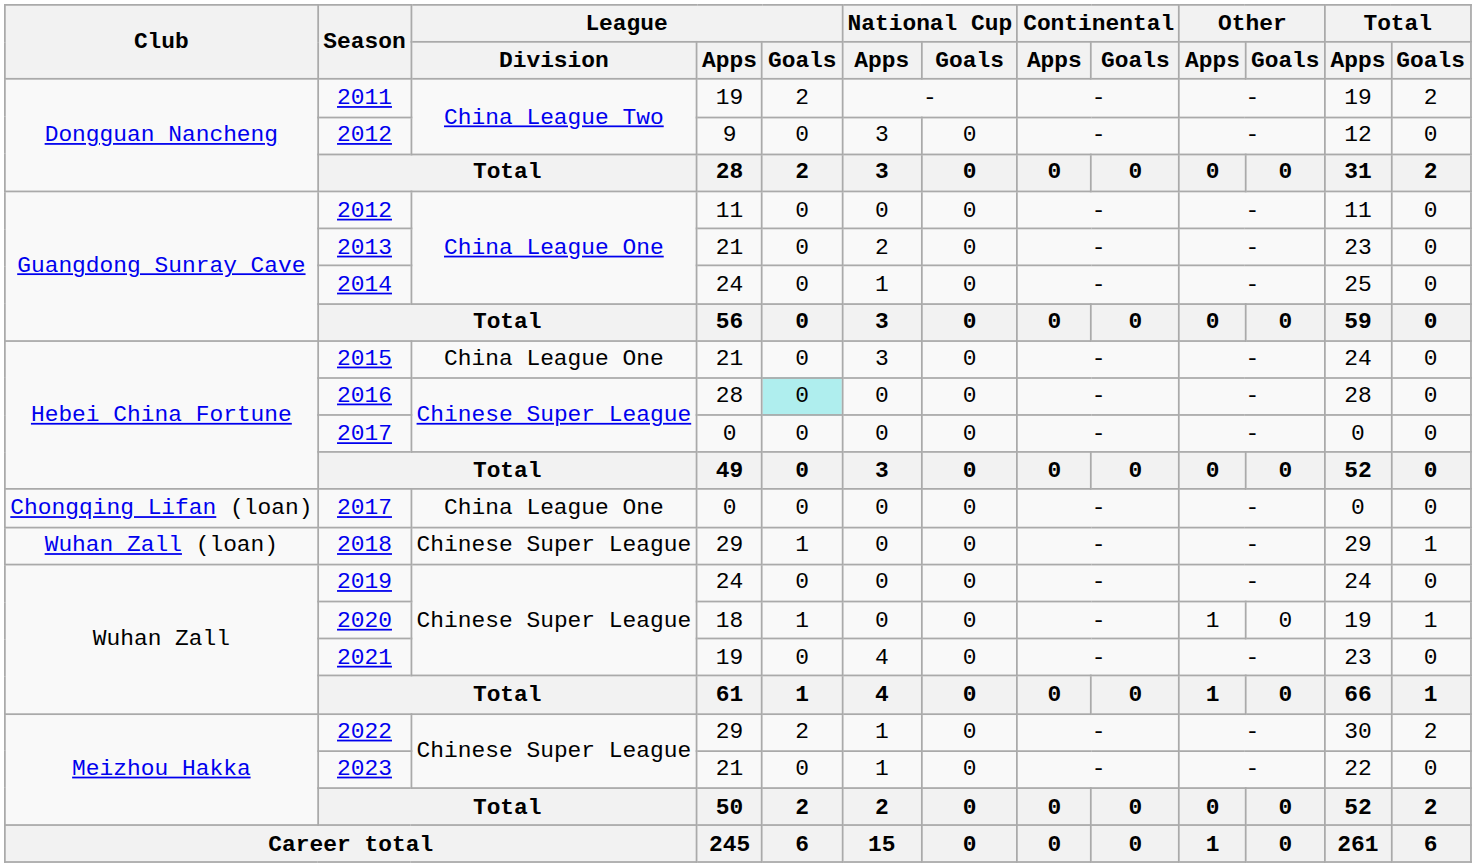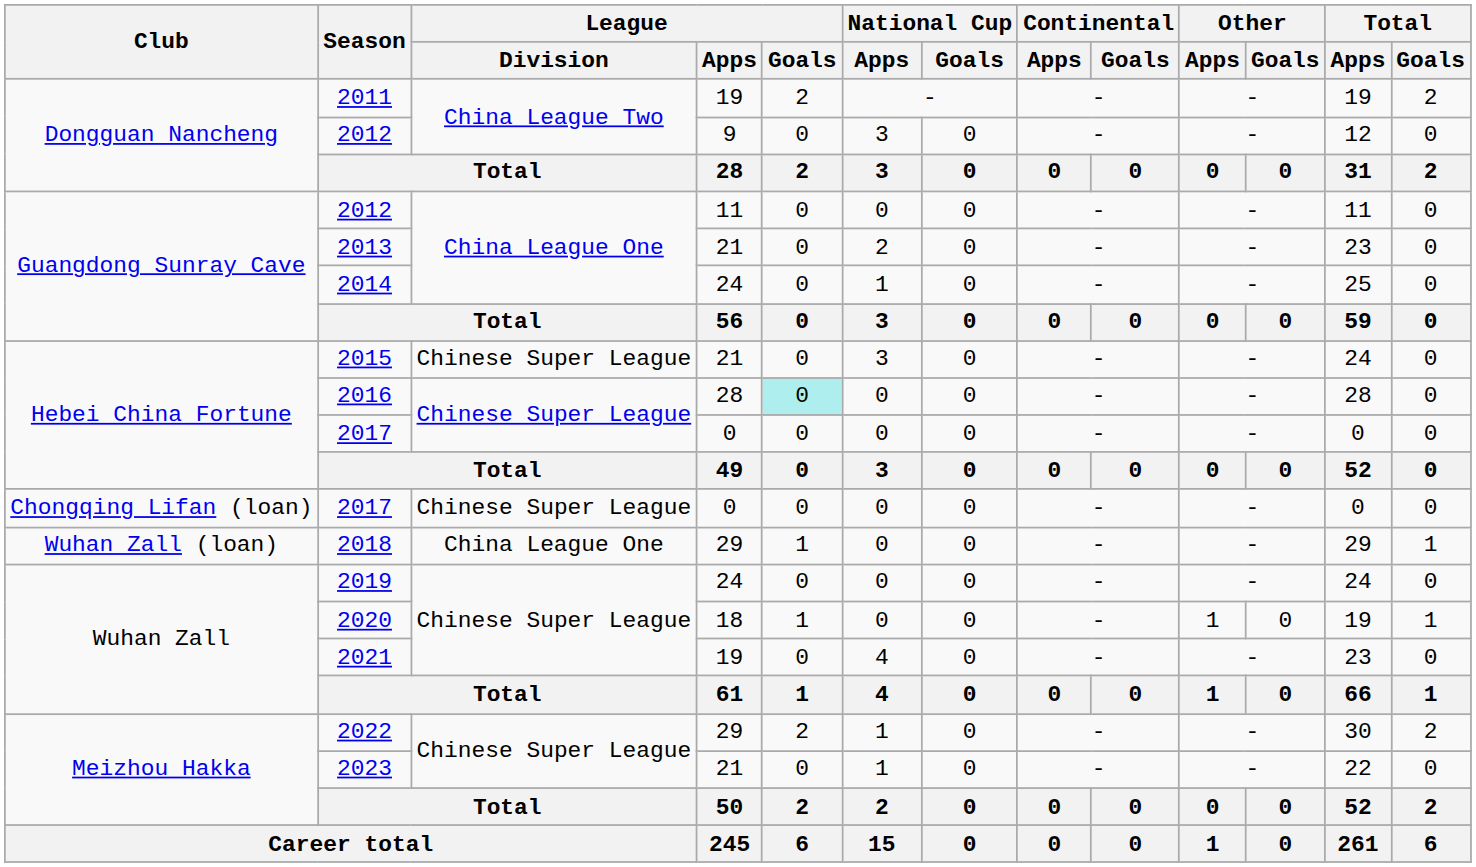2015 | League / Division: China League One -> Chinese Super League
Chongqing Lifan (loan) / 2017 | League / Division: China League One -> Chinese Super League
2018 | League / Division: Chinese Super League -> China League One
